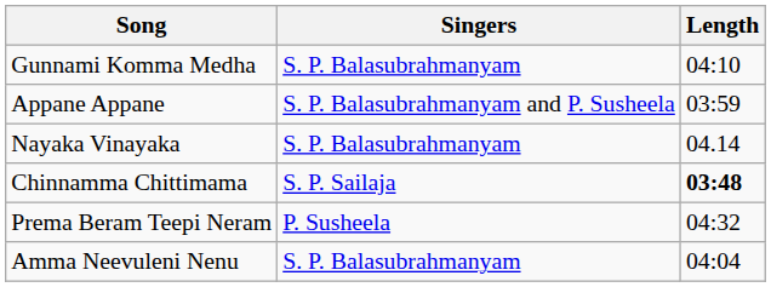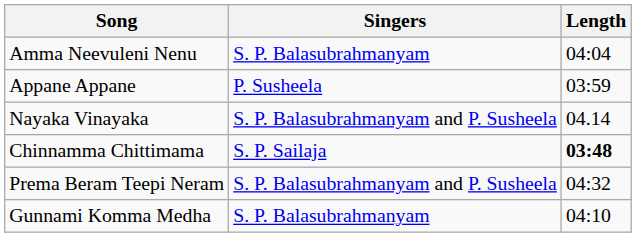rows swapped: Amma Neevuleni Nenu <-> Gunnami Komma Medha
Appane Appane | Singers: S. P. Balasubrahmanyam and P. Susheela -> P. Susheela
Nayaka Vinayaka | Singers: S. P. Balasubrahmanyam -> S. P. Balasubrahmanyam and P. Susheela
Prema Beram Teepi Neram | Singers: P. Susheela -> S. P. Balasubrahmanyam and P. Susheela
